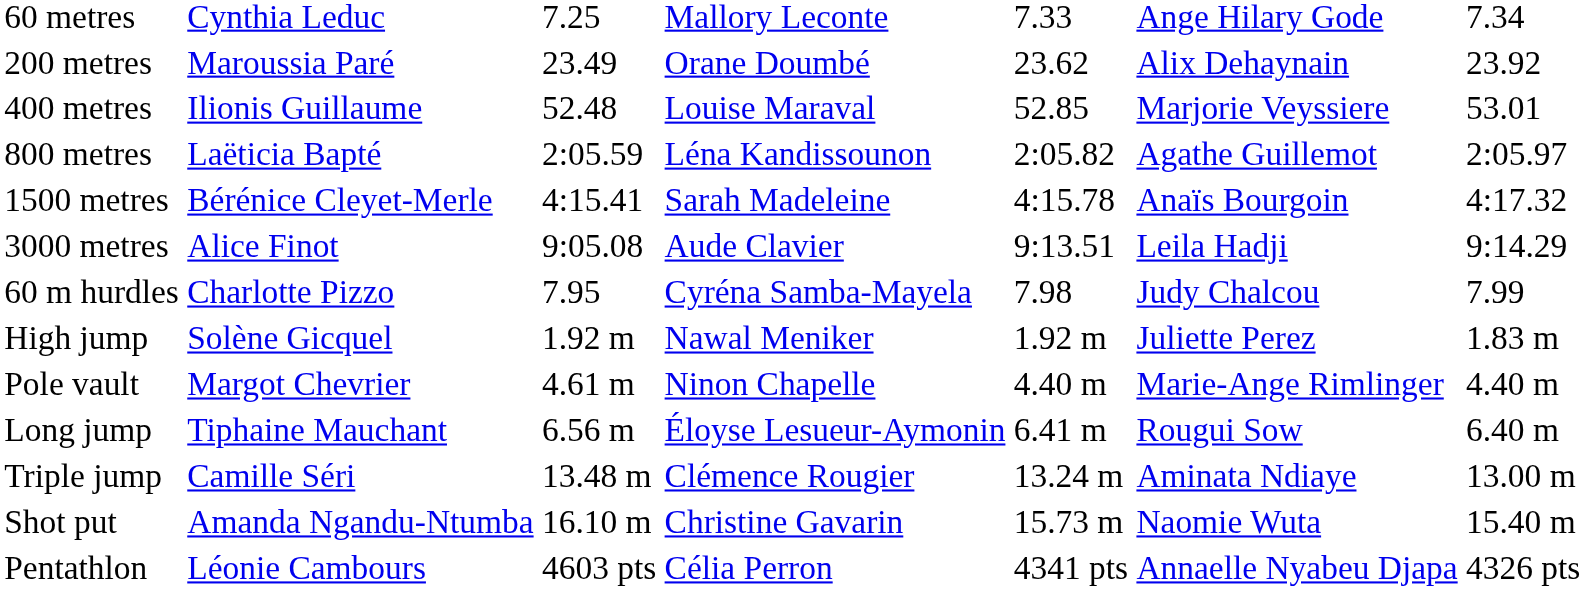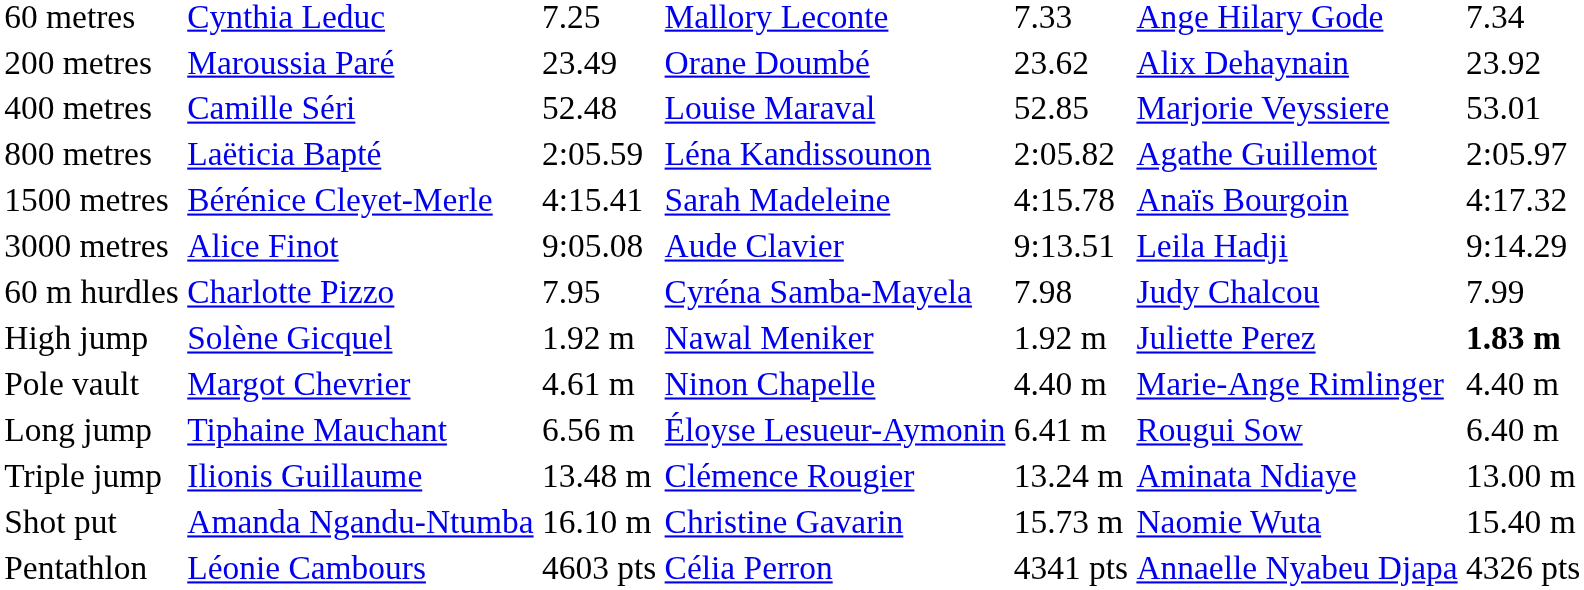400 metres | column 2: Ilionis Guillaume -> Camille Séri
High jump | column 7: normal -> bold
Triple jump | column 2: Camille Séri -> Ilionis Guillaume
